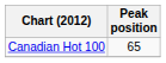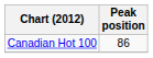Canadian Hot 100 | Peak position: 65 -> 86
